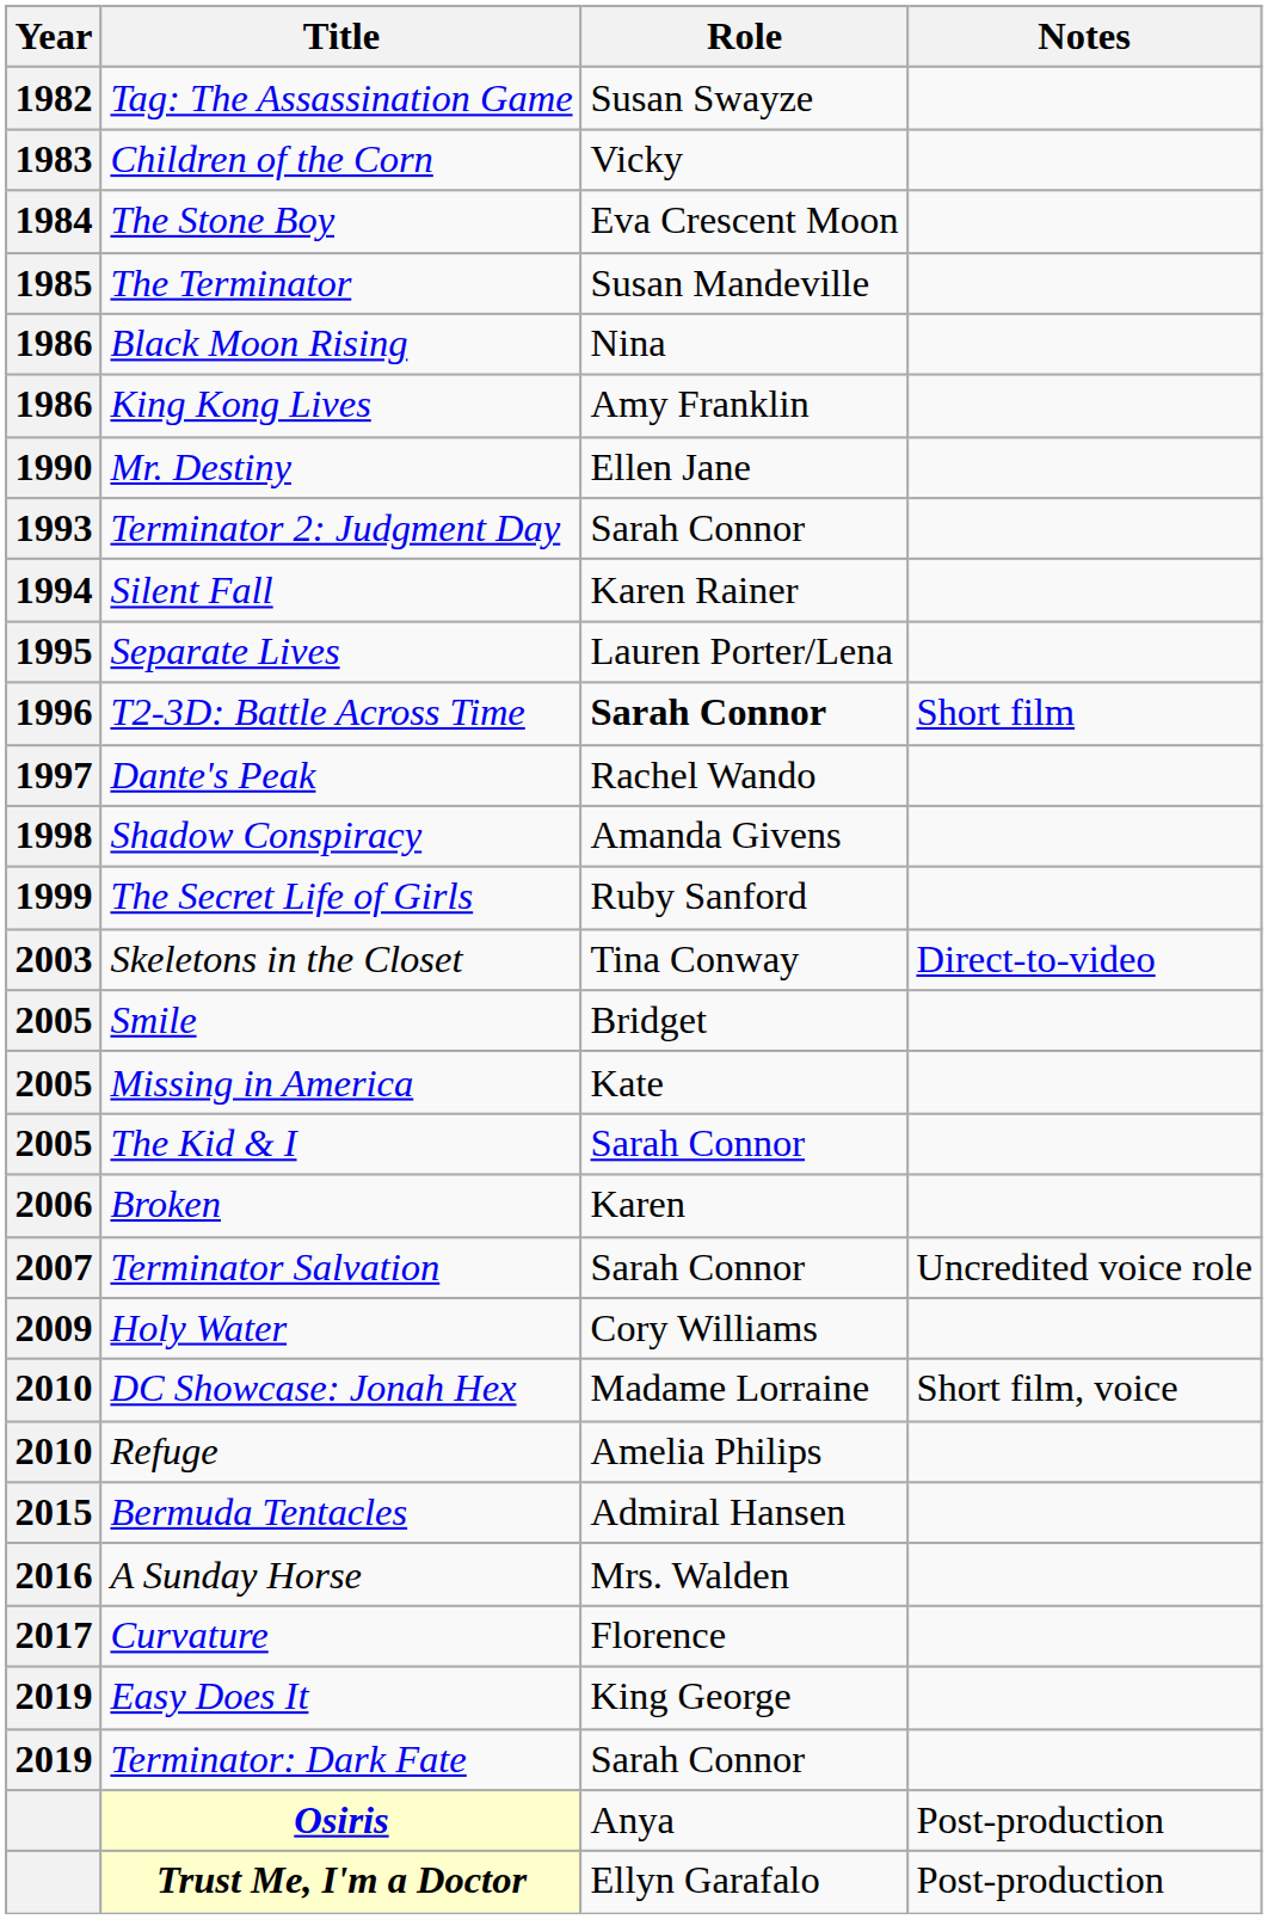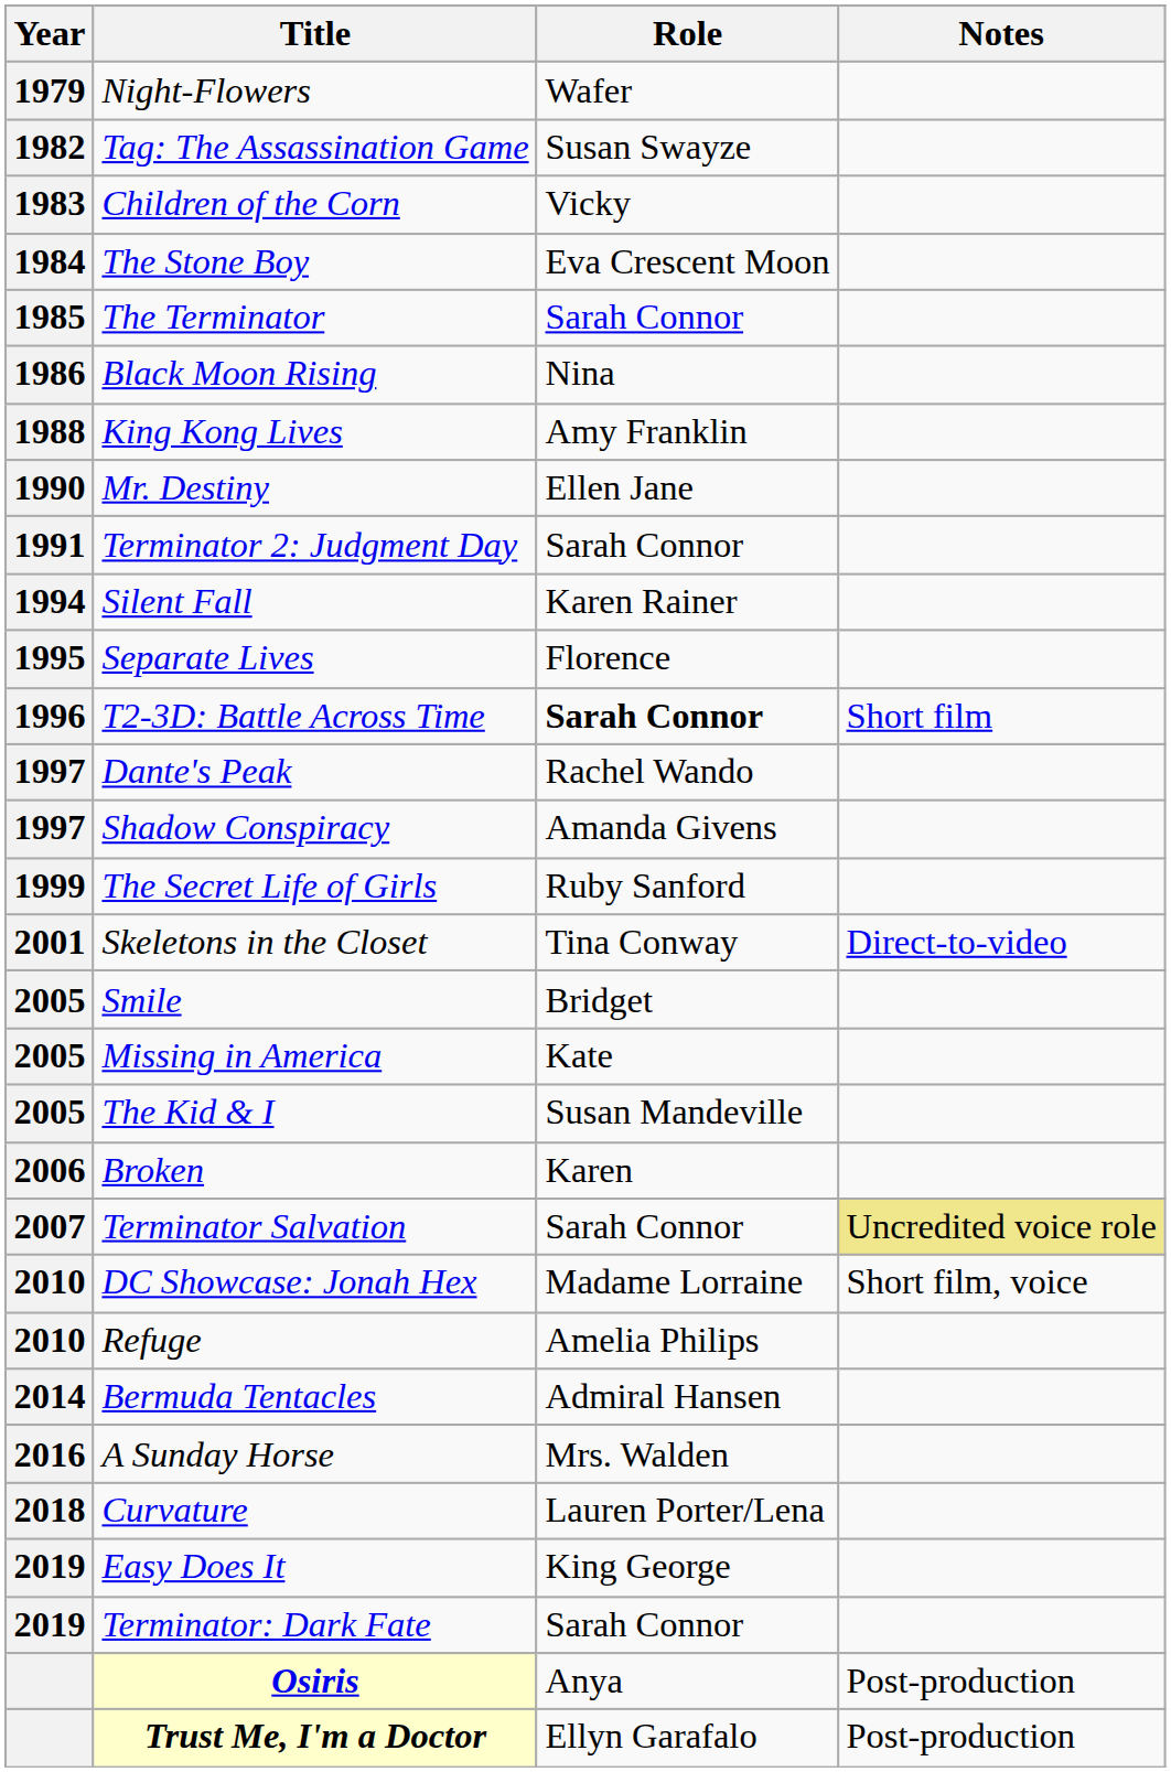+ row: 1979 | Night-Flowers | Wafer
The Terminator | Role: Susan Mandeville -> Sarah Connor
King Kong Lives | Year: 1986 -> 1988
Terminator 2: Judgment Day | Year: 1993 -> 1991
Separate Lives | Role: Lauren Porter/Lena -> Florence
Shadow Conspiracy | Year: 1998 -> 1997
Skeletons in the Closet | Year: 2003 -> 2001
The Kid & I | Role: Sarah Connor -> Susan Mandeville
Terminator Salvation | Notes: no background -> khaki background
- row: 2009 | Holy Water | Cory Williams
Bermuda Tentacles | Year: 2015 -> 2014
Curvature | Year: 2017 -> 2018
Curvature | Role: Florence -> Lauren Porter/Lena
